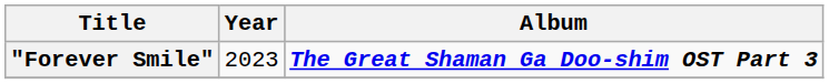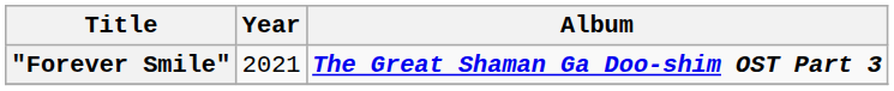"Forever Smile" | Year: 2023 -> 2021
